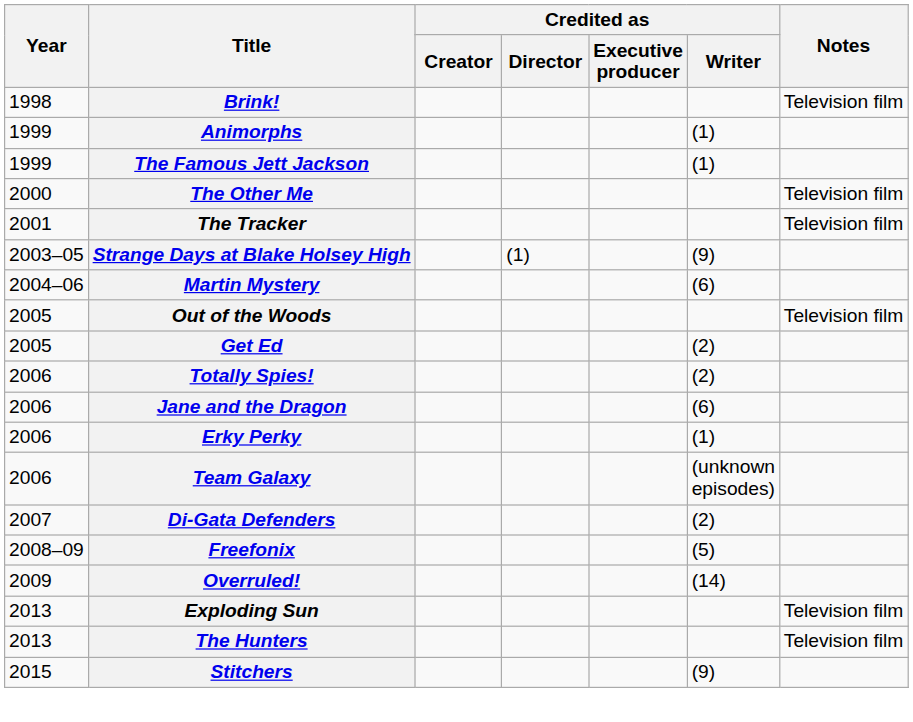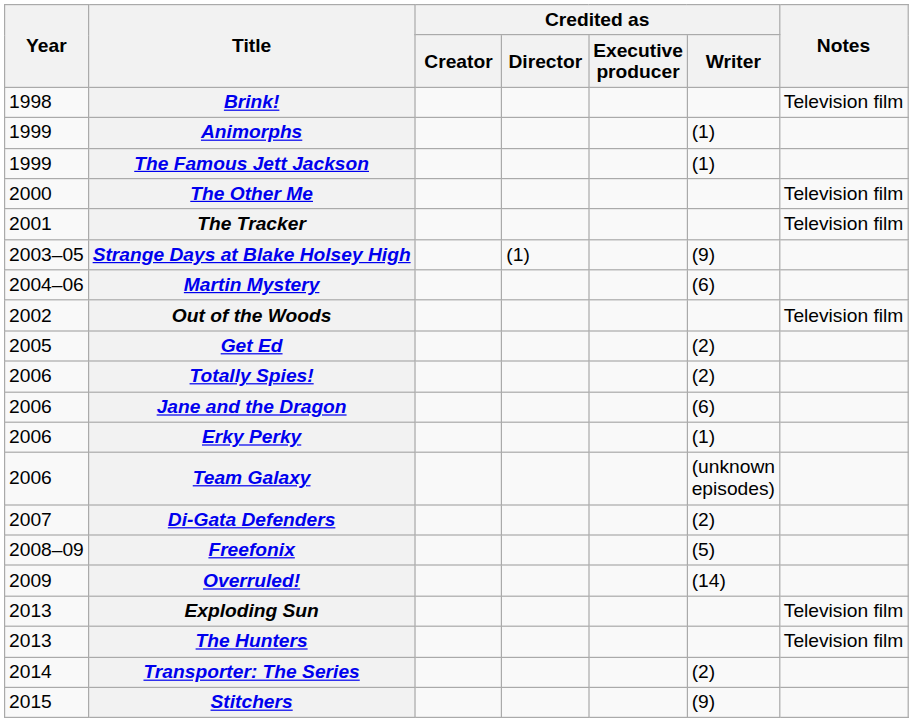Out of the Woods | Year: 2005 -> 2002
+ row: 2014 | Transporter: The Series | (2)
